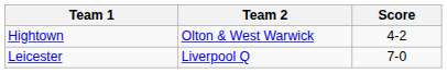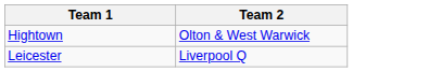- column: Score | 4-2 | 7-0
